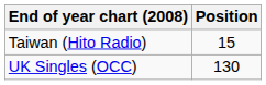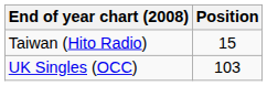UK Singles (OCC) | Position: 130 -> 103
